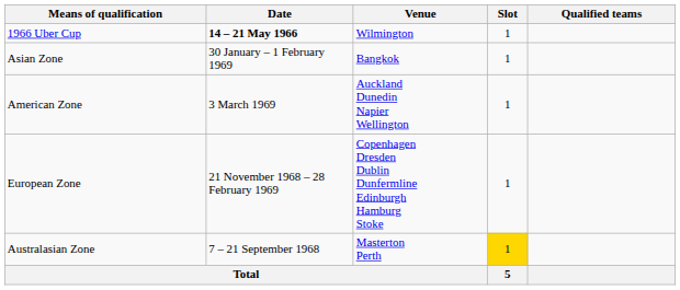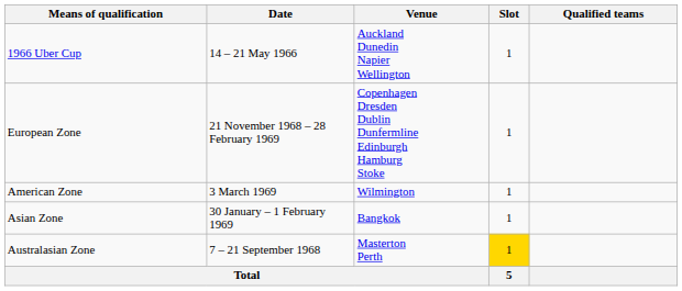1966 Uber Cup | Date: bold -> normal
1966 Uber Cup | Venue: Wilmington -> Auckland Dunedin Napier Wellington
rows swapped: Asian Zone <-> European Zone
American Zone | Venue: Auckland Dunedin Napier Wellington -> Wilmington
